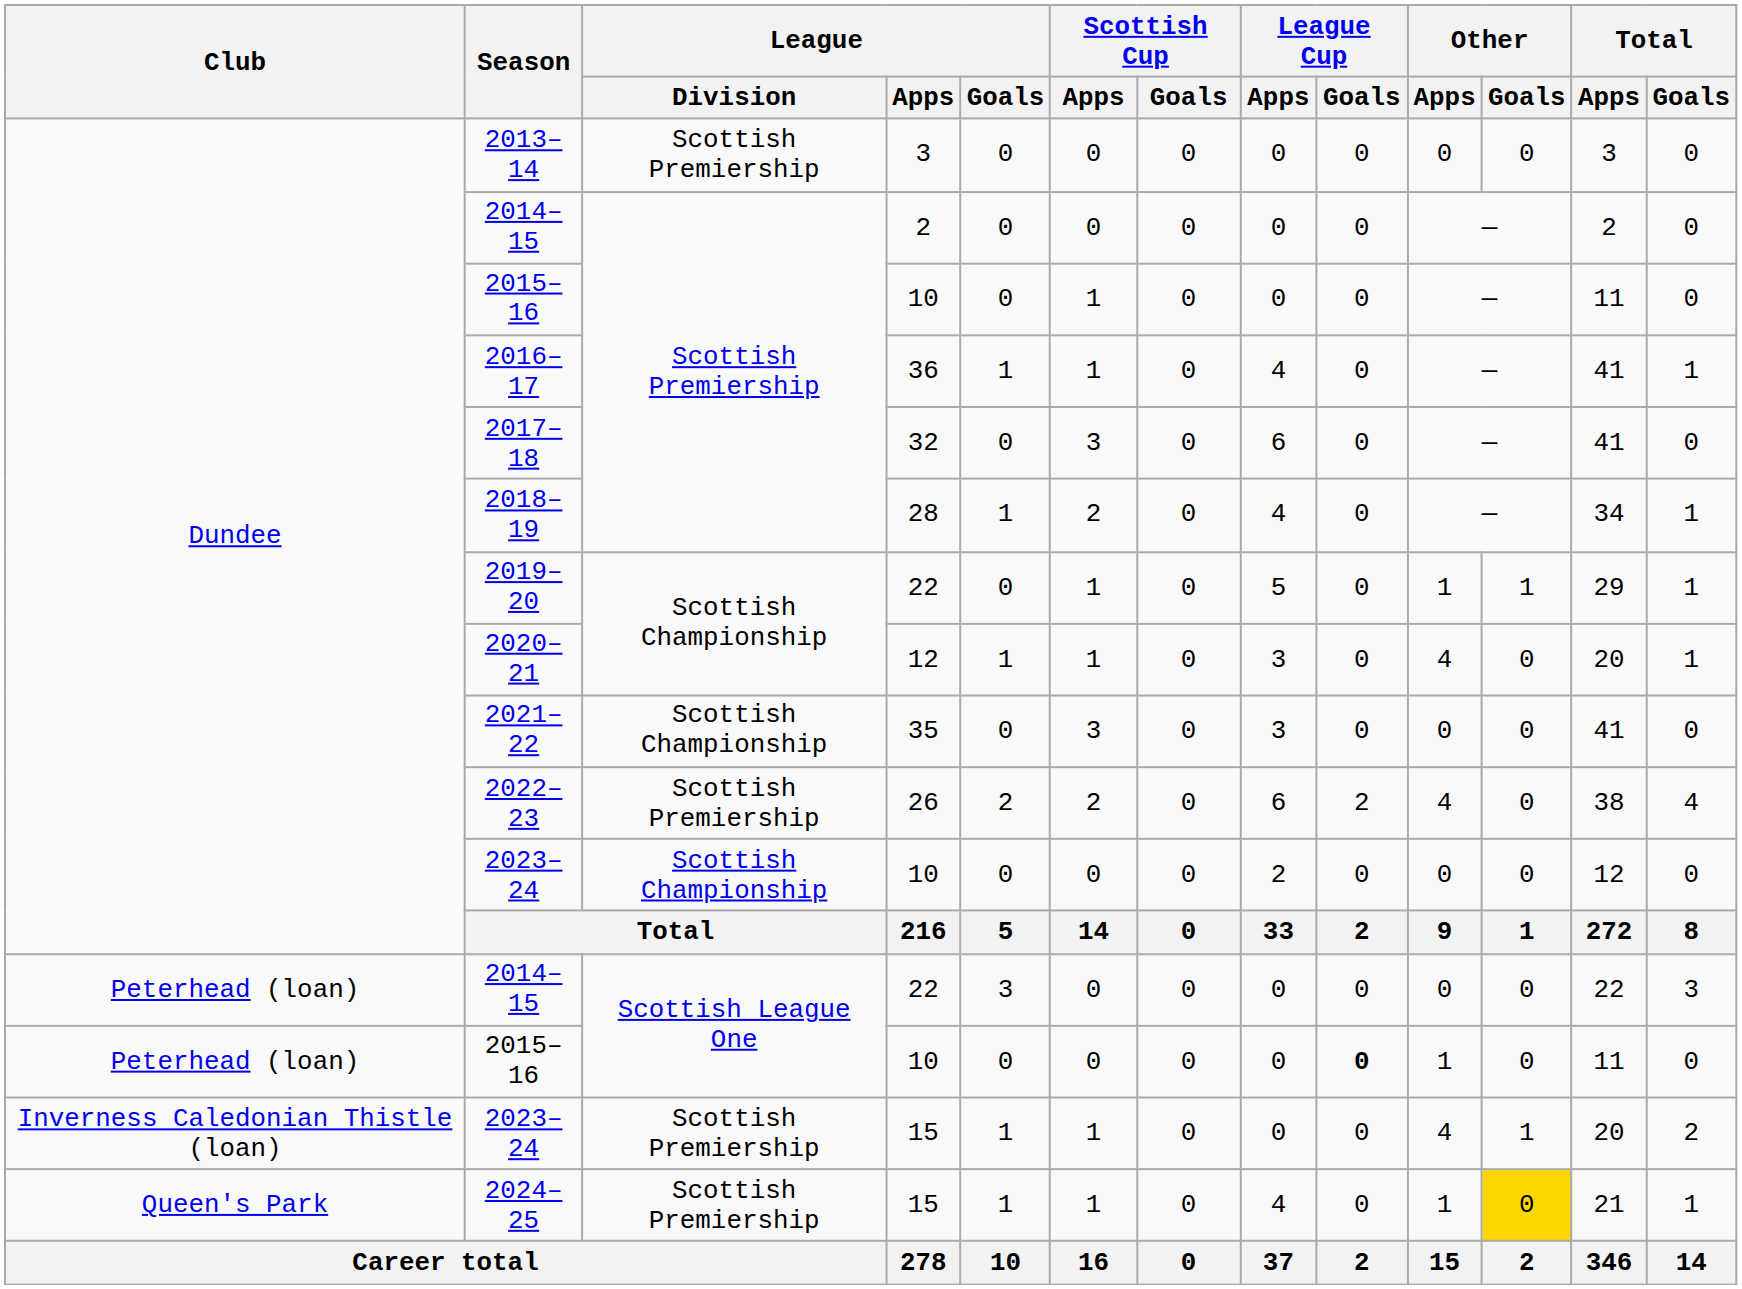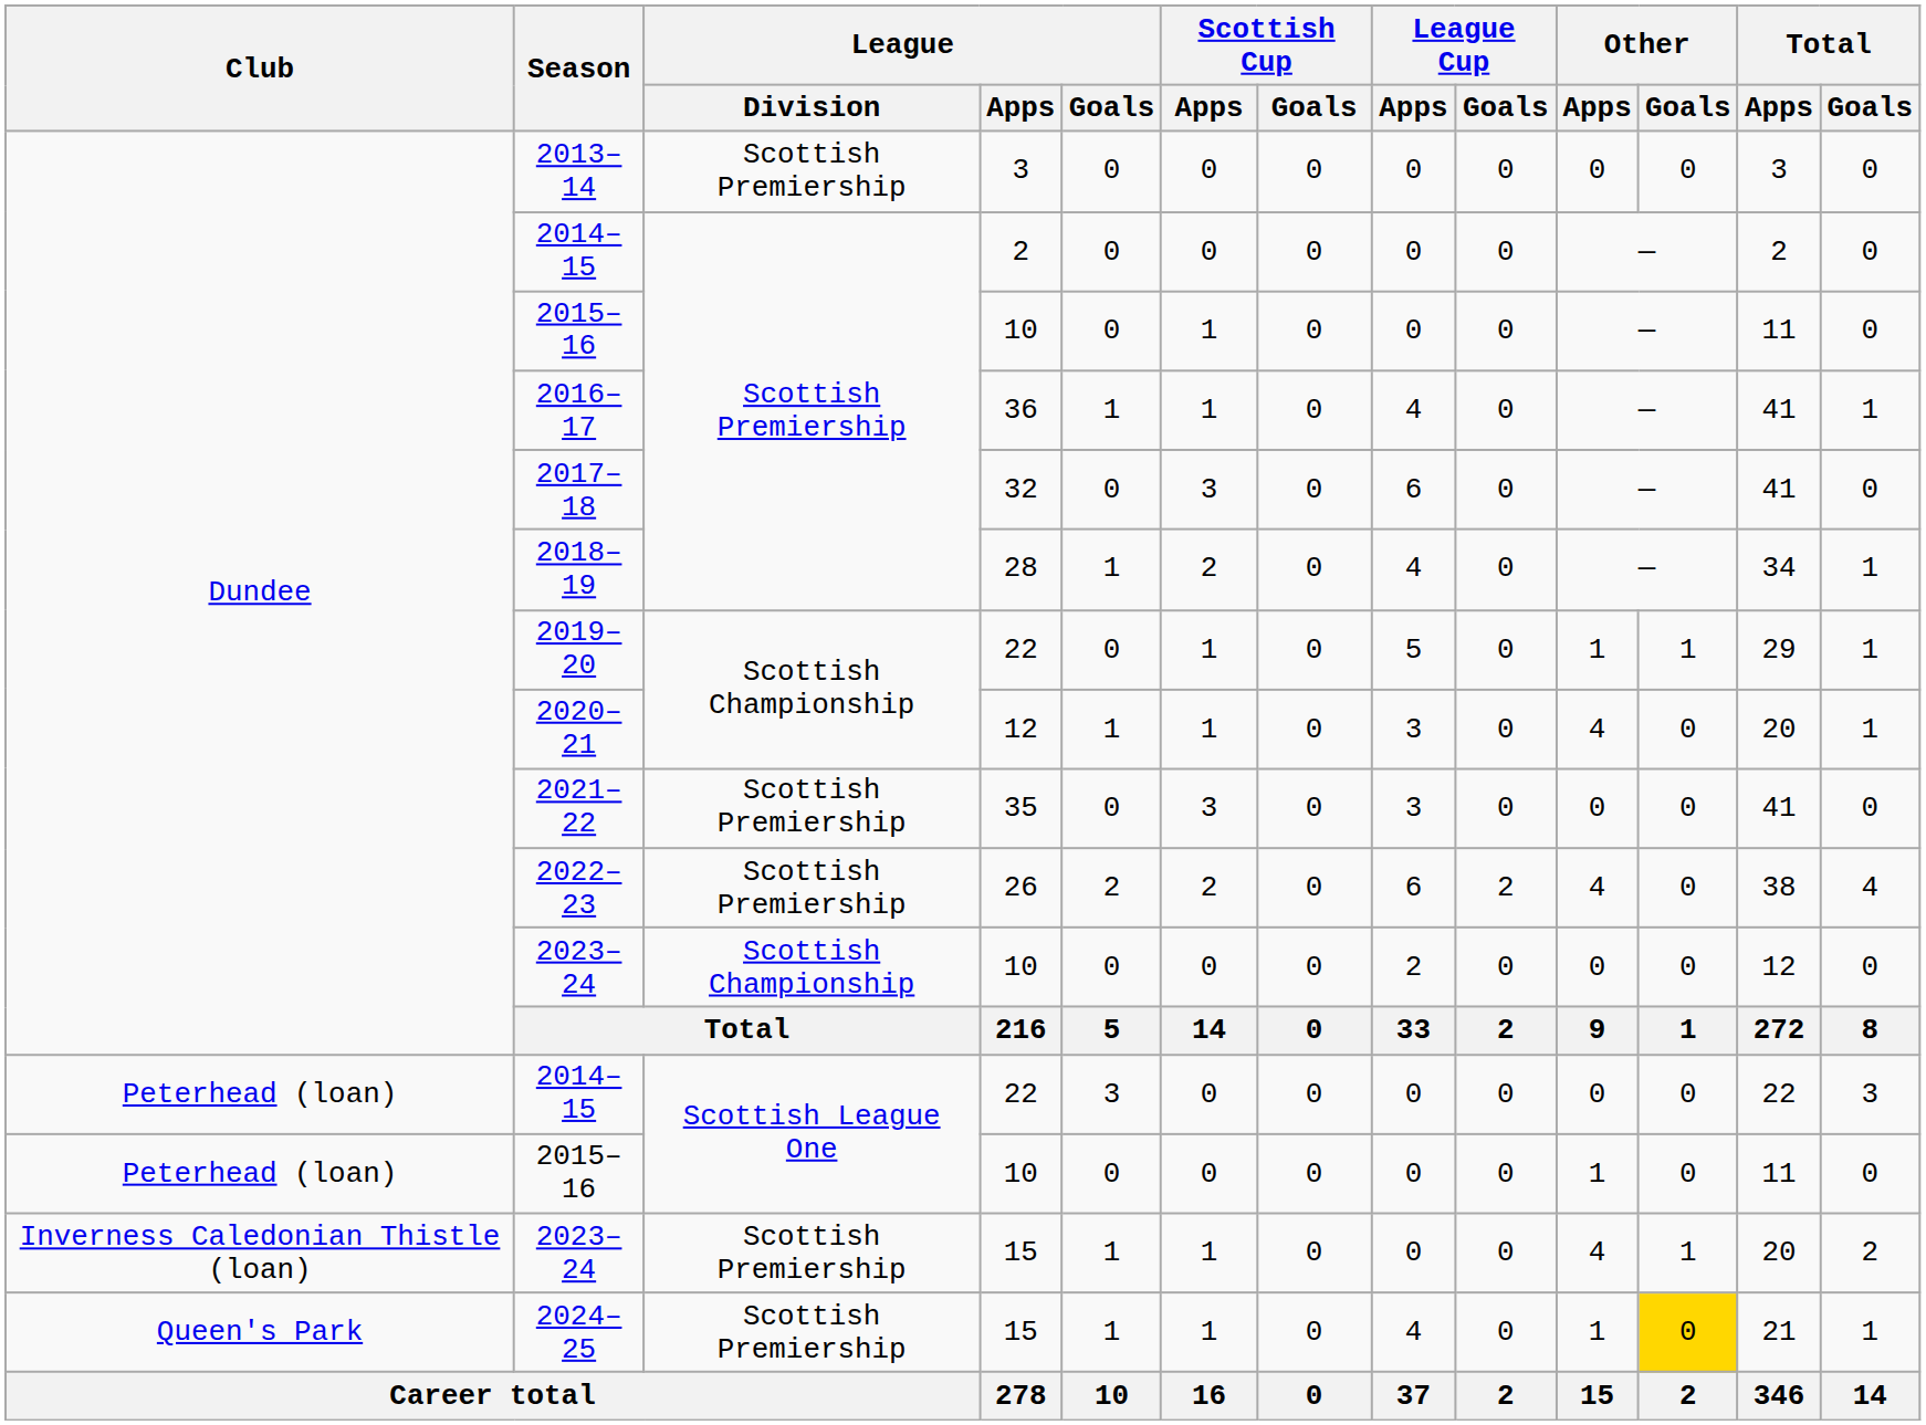2021–22 | League / Division: Scottish Championship -> Scottish Premiership
Peterhead (loan) / 2015–16 | League Cup / Goals: bold -> normal
